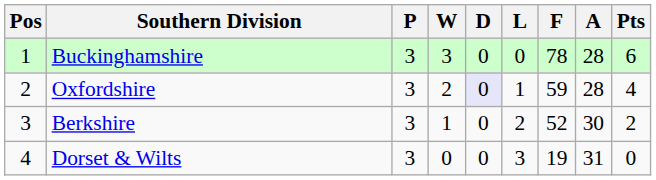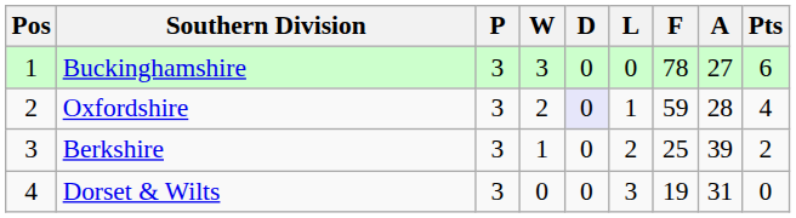Buckinghamshire | A: 28 -> 27
Berkshire | F: 52 -> 25
Berkshire | A: 30 -> 39
